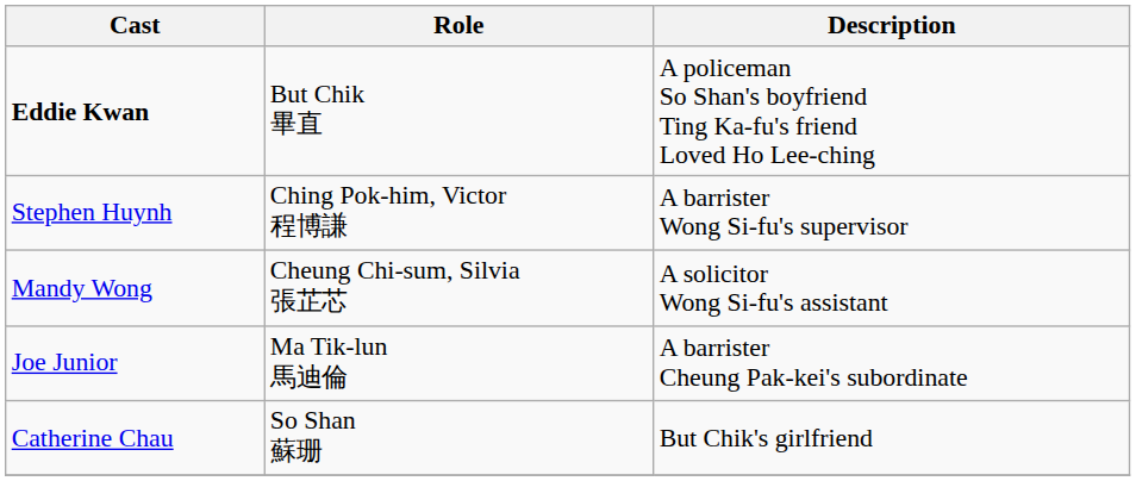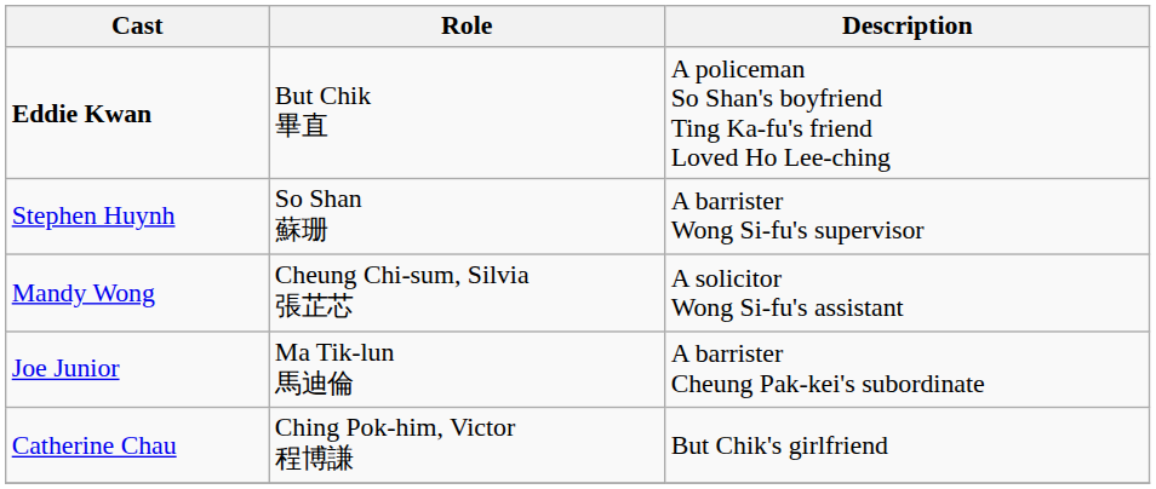Stephen Huynh | Role: Ching Pok-him, Victor 程博謙 -> So Shan 蘇珊
Catherine Chau | Role: So Shan 蘇珊 -> Ching Pok-him, Victor 程博謙
